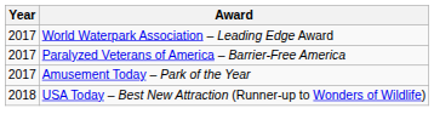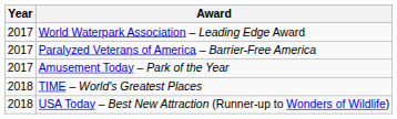+ row: 2018 | TIME – World's Greatest Places
